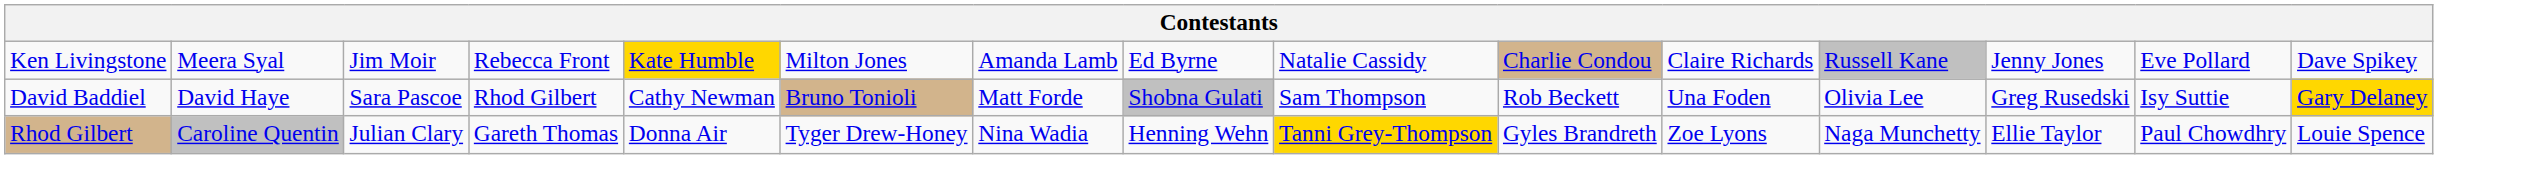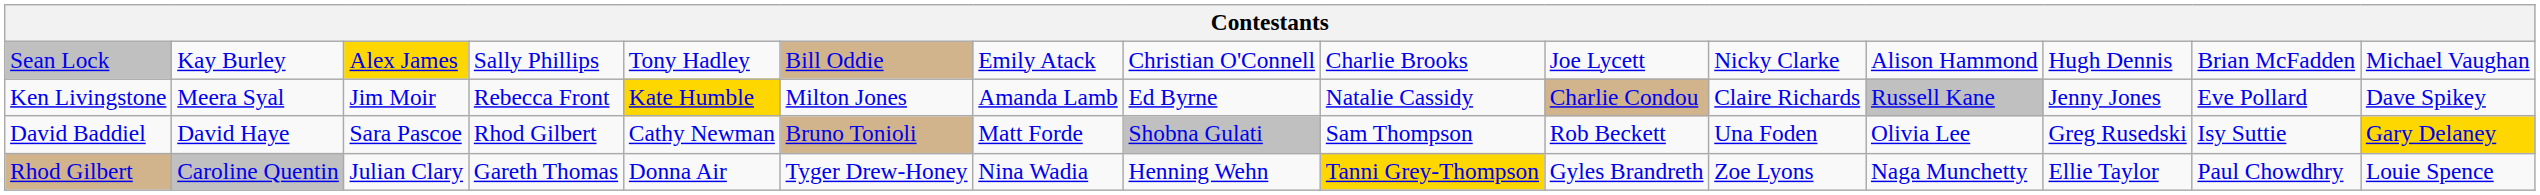+ row: Sean Lock | Kay Burley | Alex James | Sally Phillips | Tony Hadley | Bill Oddie | Emily Atack | Christian O'Connell | Charlie Brooks | Joe Lycett | Nicky Clarke | Alison Hammond | Hugh Dennis | Brian McFadden | Michael Vaughan
